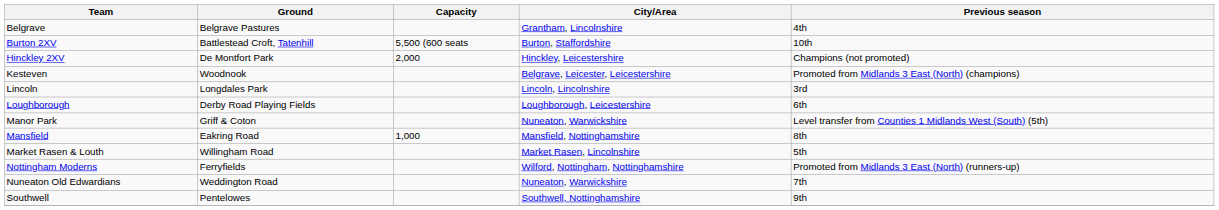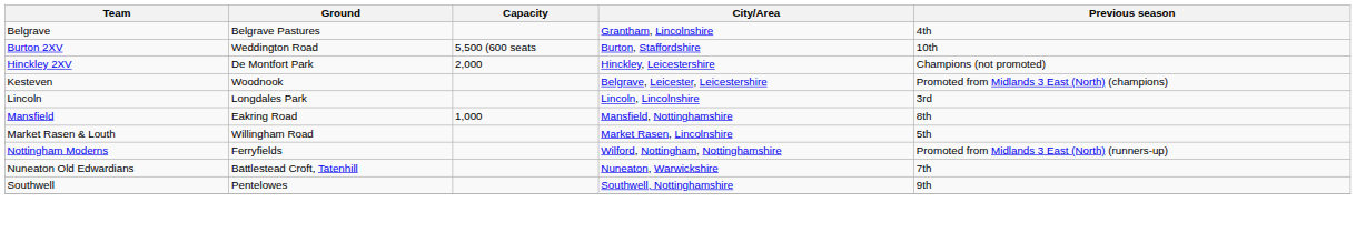Burton 2XV | Ground: Battlestead Croft, Tatenhill -> Weddington Road
- row: Loughborough | Derby Road Playing Fields | Loughborough, Leicestershire | 6th
- row: Manor Park | Griff & Coton | Nuneaton, Warwickshire | Level transfer from Counties 1 Midlands West (South) (5th)
Nuneaton Old Edwardians | Ground: Weddington Road -> Battlestead Croft, Tatenhill
